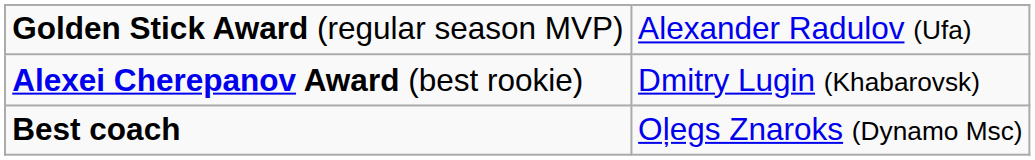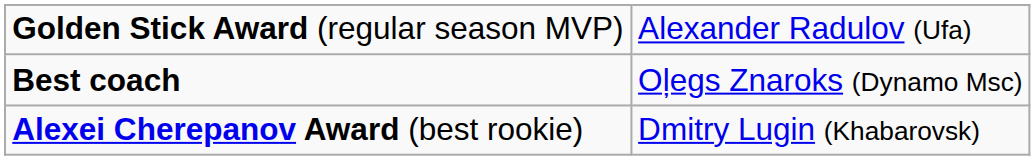rows swapped: Best coach <-> Alexei Cherepanov Award (best rookie)
